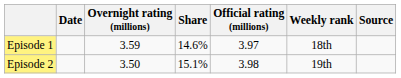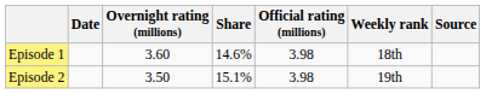Episode 1 | Overnight rating (millions): 3.59 -> 3.60
Episode 1 | Official rating (millions): 3.97 -> 3.98
